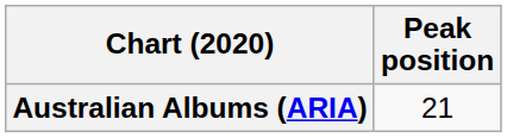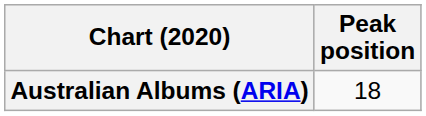Australian Albums (ARIA) | Peak position: 21 -> 18
